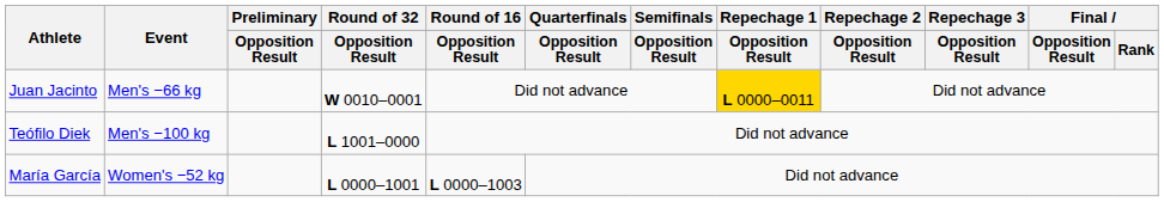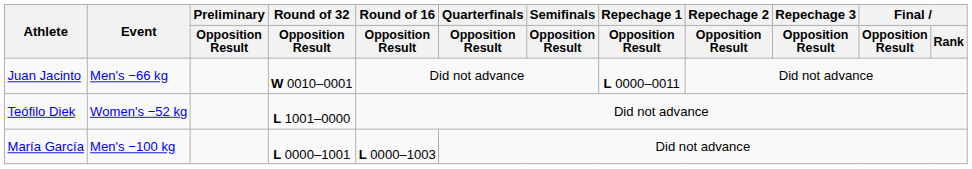Juan Jacinto | Repechage 1 / Opposition Result: gold background -> no background
Teófilo Diek | Event: Men's −100 kg -> Women's −52 kg
María García | Event: Women's −52 kg -> Men's −100 kg
